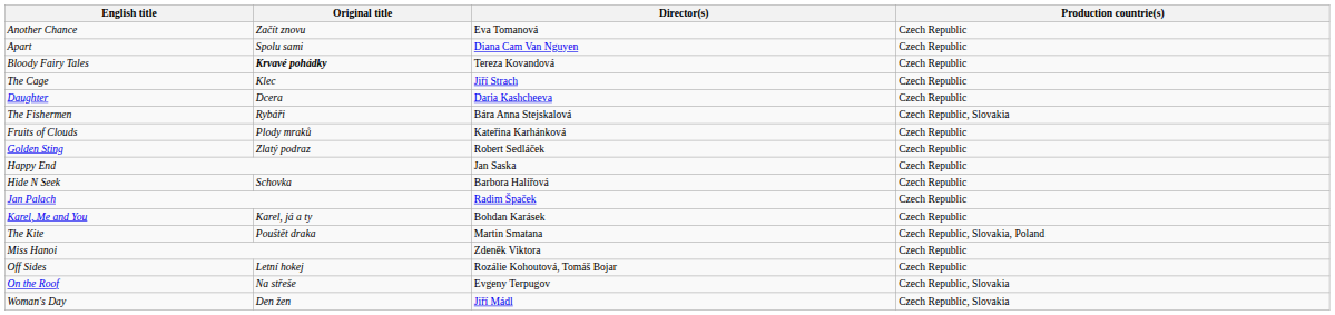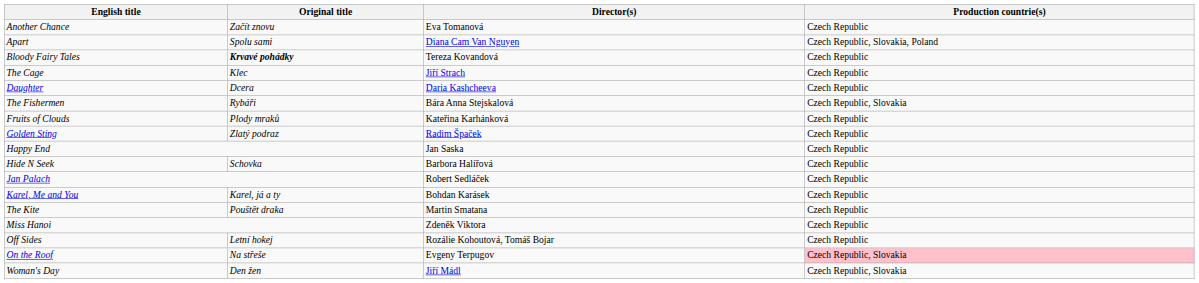Apart | Production countrie(s): Czech Republic -> Czech Republic, Slovakia, Poland
Golden Sting | Director(s): Robert Sedláček -> Radim Špaček
Jan Palach | Director(s): Radim Špaček -> Robert Sedláček
The Kite | Production countrie(s): Czech Republic, Slovakia, Poland -> Czech Republic
On the Roof | Production countrie(s): no background -> pink background
